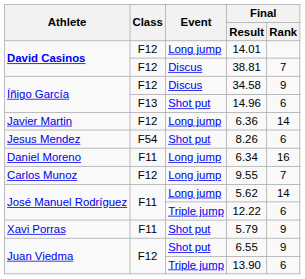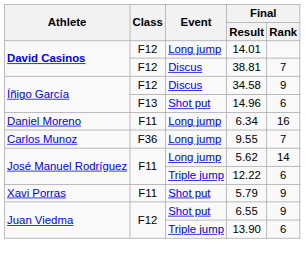- row: Javier Martin | F12 | Long jump | 6.36 | 14
- row: Jesus Mendez | F54 | Shot put | 8.26 | 6
9.55 | Class: F12 -> F36
